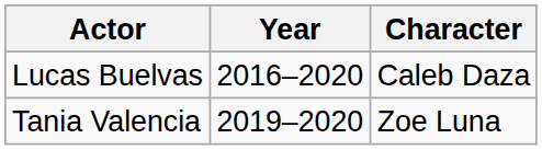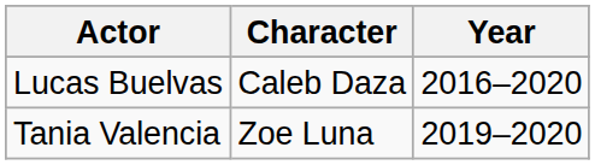columns swapped: Character <-> Year
